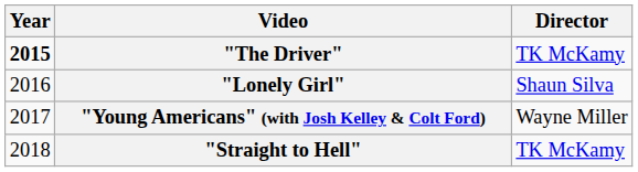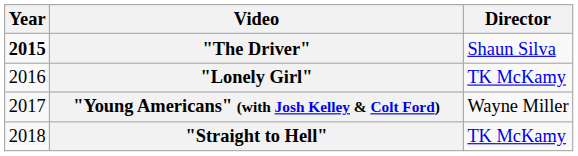"The Driver" | Director: TK McKamy -> Shaun Silva
"Lonely Girl" | Director: Shaun Silva -> TK McKamy
